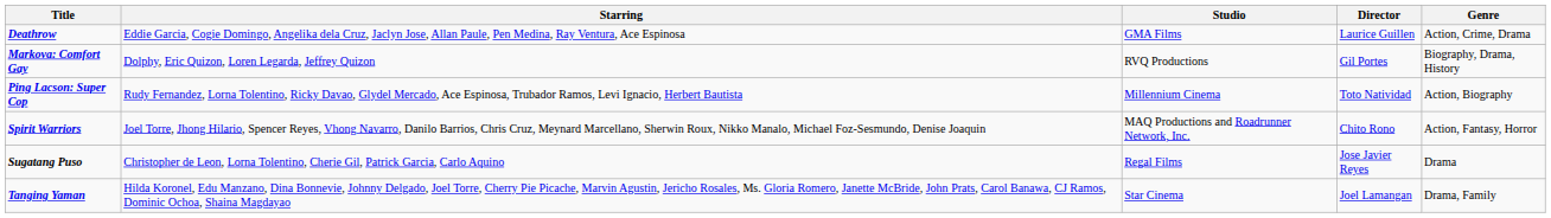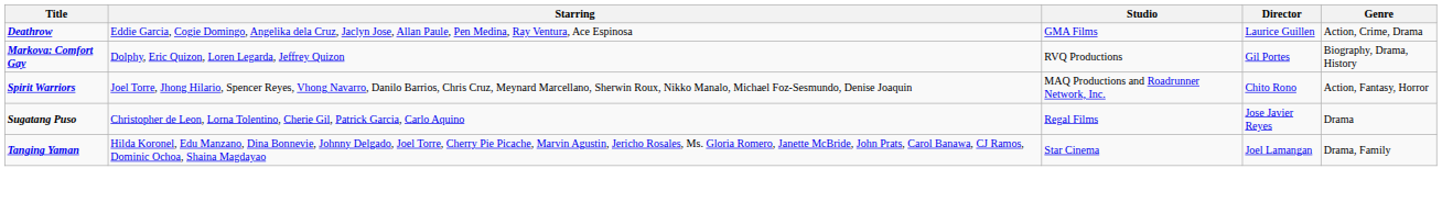- row: Ping Lacson: Super Cop | Rudy Fernandez, Lorna Tolentino, Ricky Davao, Glydel Mercado, Ace Espinosa, Trubador Ramos, Levi Ignacio, Herbert Bautista | Millennium Cinema | Toto Natividad | Action, Biography
